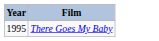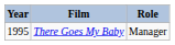+ column: Role | Manager
